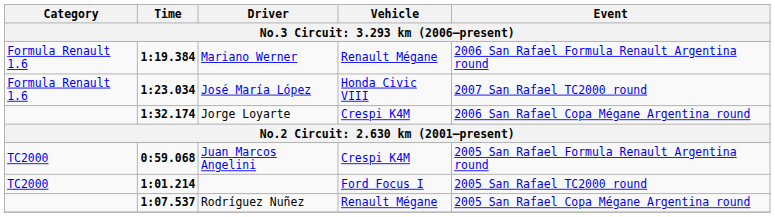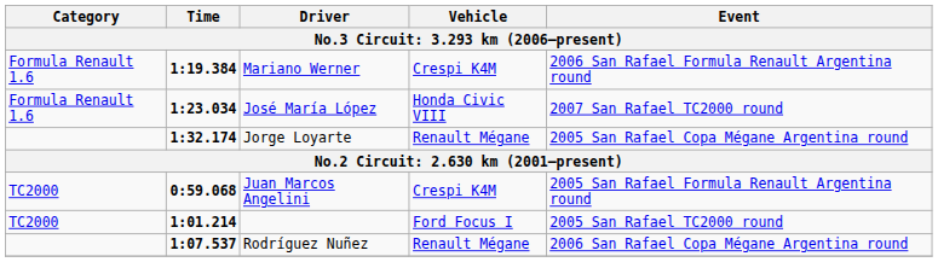Mariano Werner | Vehicle: Renault Mégane -> Crespi K4M
Jorge Loyarte | Vehicle: Crespi K4M -> Renault Mégane
Jorge Loyarte | Event: 2006 San Rafael Copa Mégane Argentina round -> 2005 San Rafael Copa Mégane Argentina round
Rodríguez Nuñez | Event: 2005 San Rafael Copa Mégane Argentina round -> 2006 San Rafael Copa Mégane Argentina round
